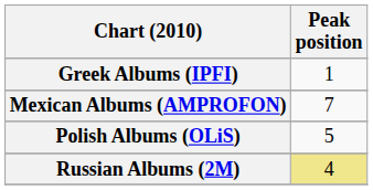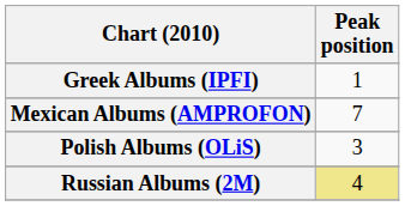Polish Albums (OLiS) | Peak position: 5 -> 3
